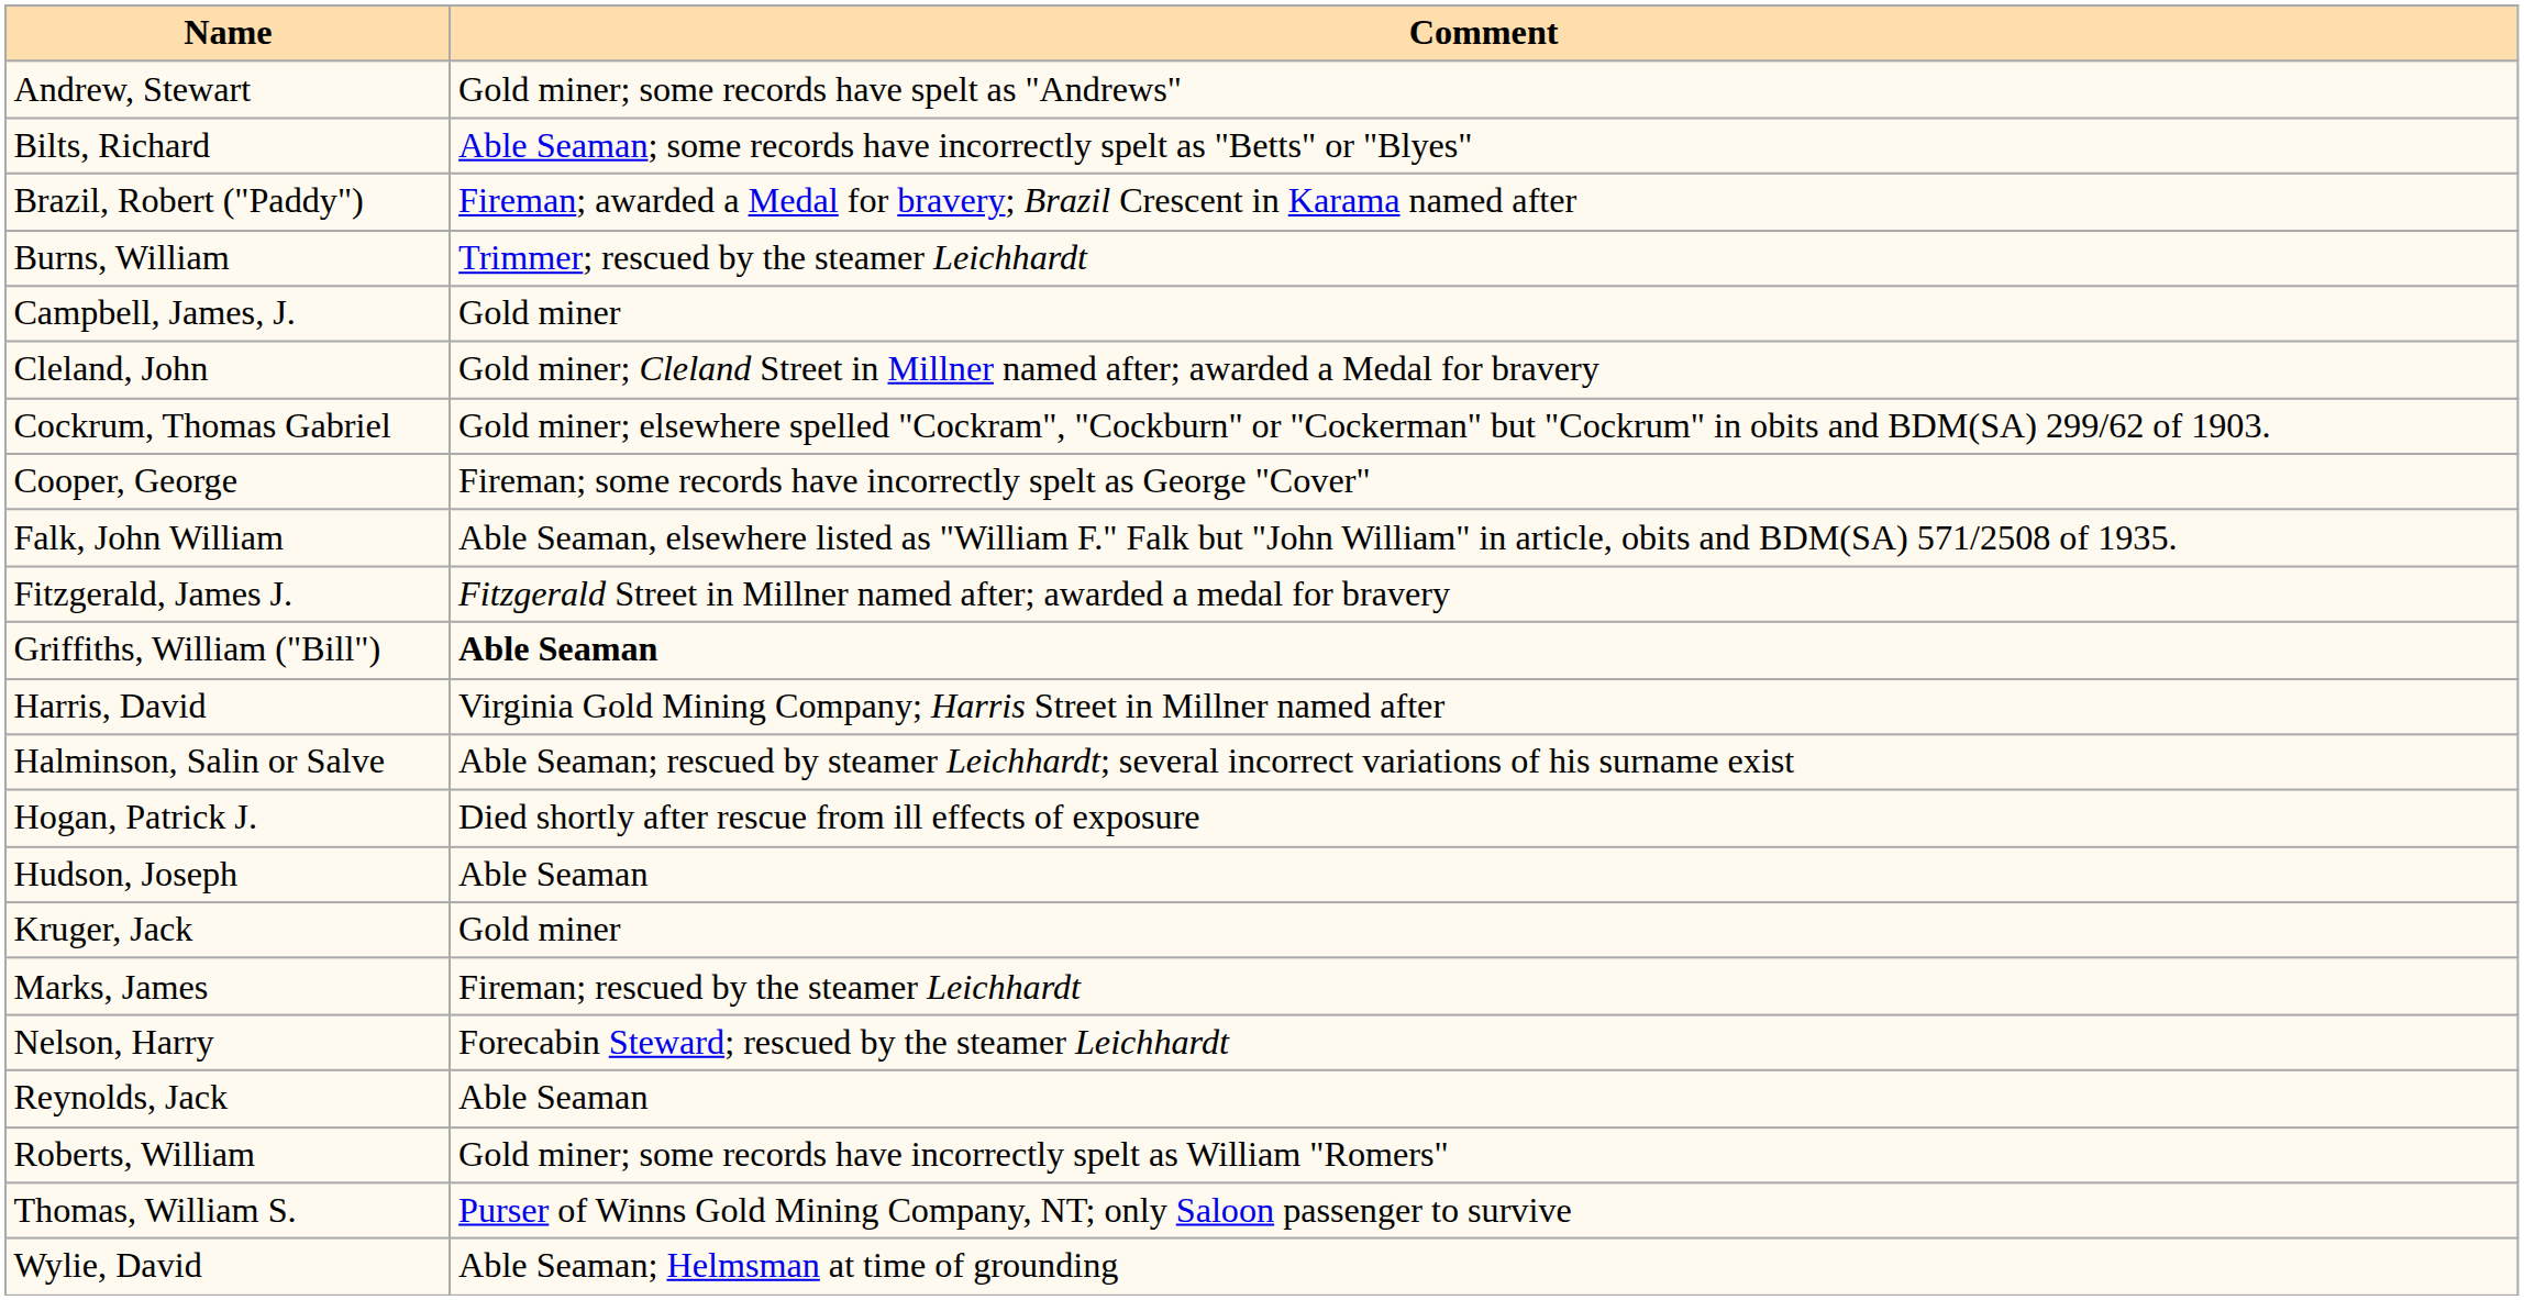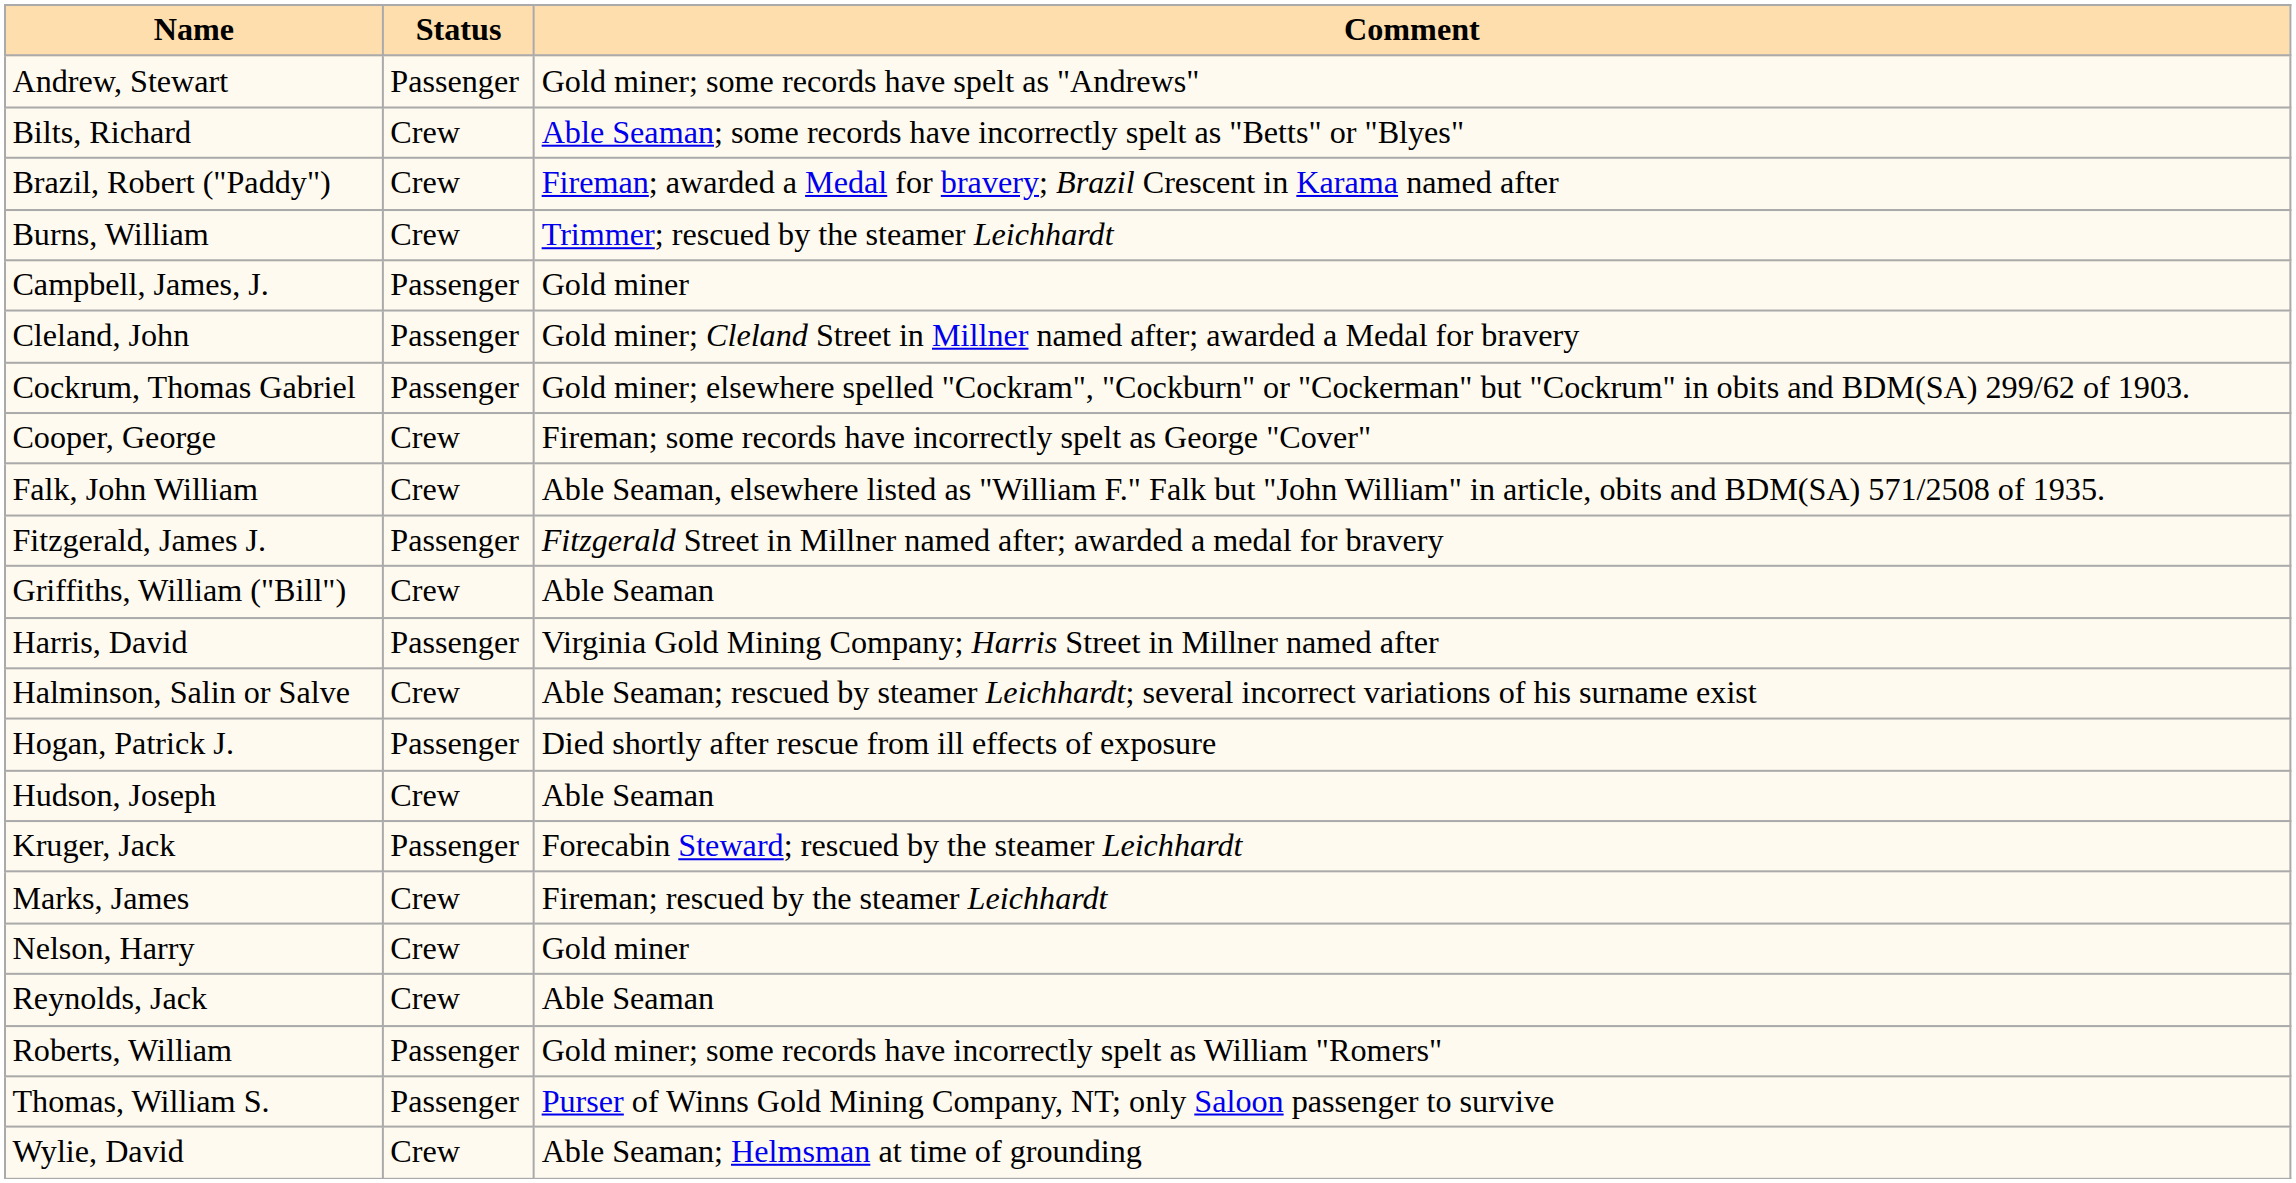+ column: Status | Passenger | Crew | Crew | Crew | Passenger | Passenger | Passenger | Crew | Crew | Passenger | Crew | Passenger | Crew | Passenger | Crew | Passenger | Crew | Crew | Crew | Passenger | Passenger | Crew
Griffiths, William ("Bill") | Comment: bold -> normal
Kruger, Jack | Comment: Gold miner -> Forecabin Steward; rescued by the steamer Leichhardt
Nelson, Harry | Comment: Forecabin Steward; rescued by the steamer Leichhardt -> Gold miner
